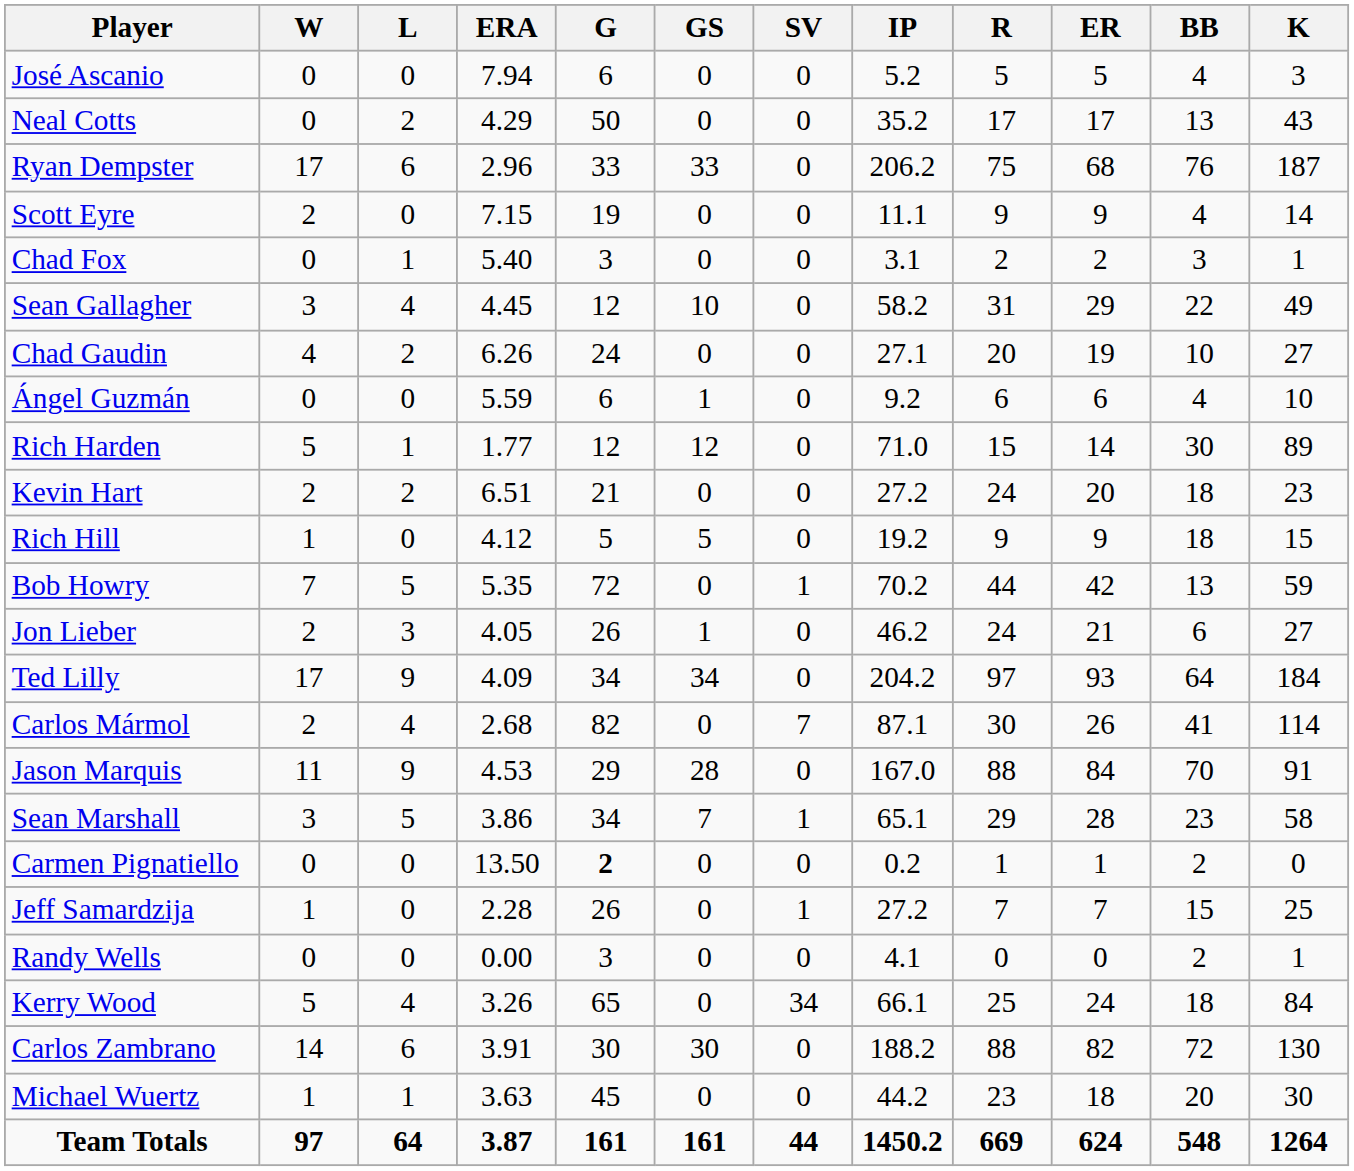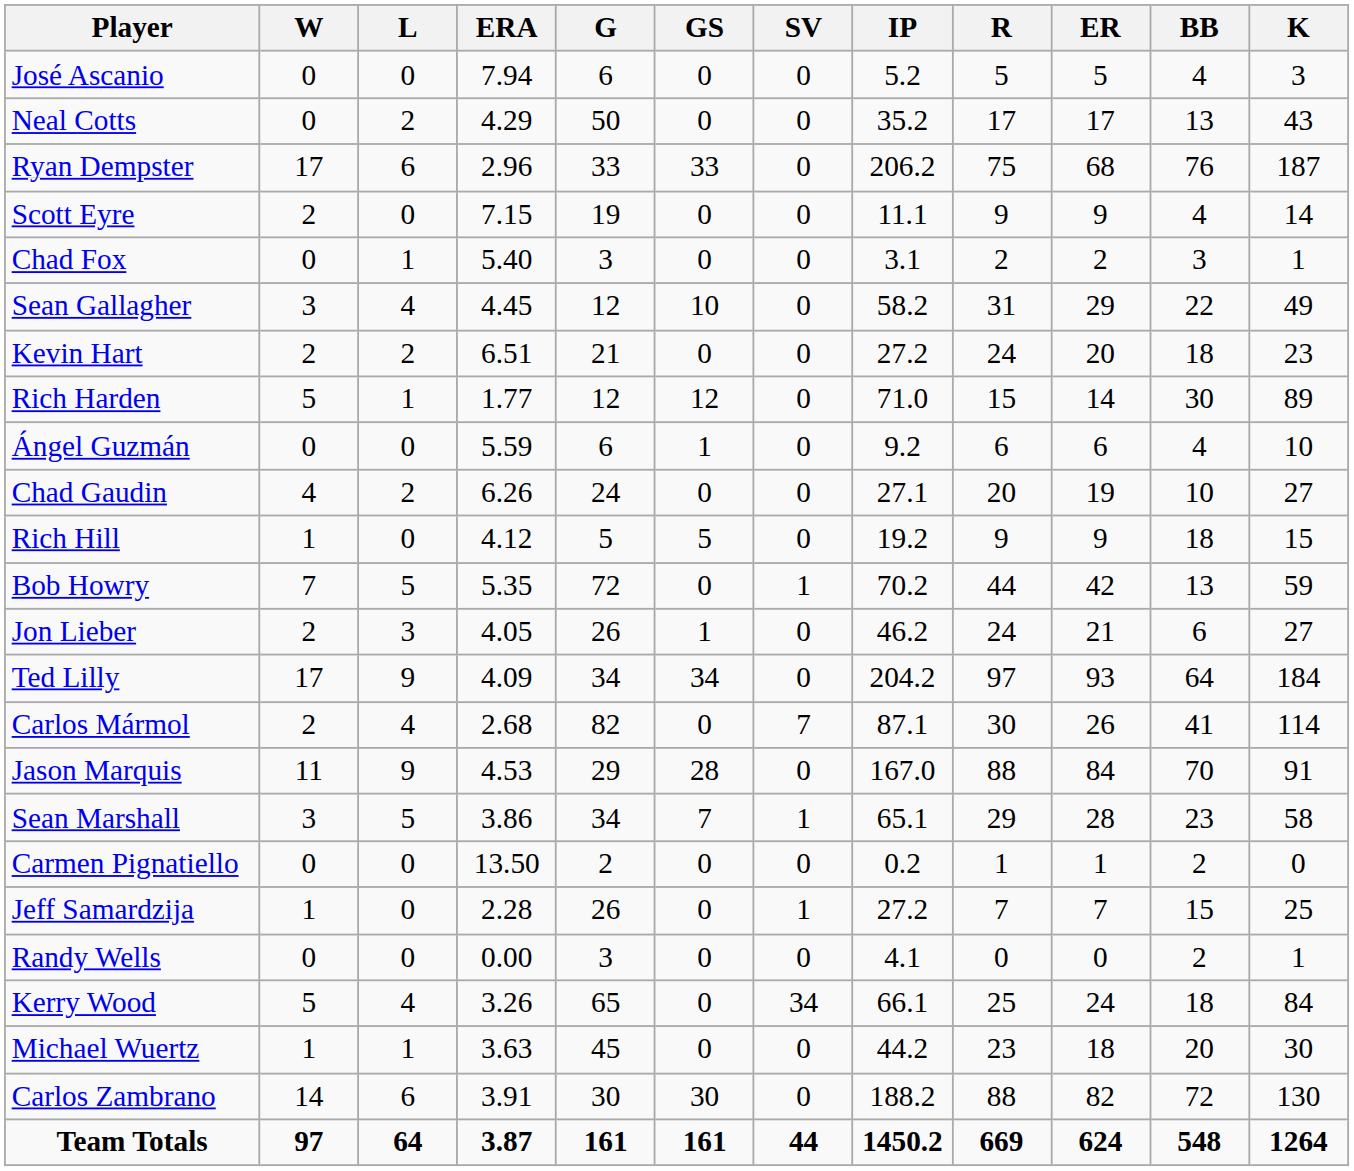rows swapped: Chad Gaudin <-> Kevin Hart
rows swapped: Ángel Guzmán <-> Rich Harden
Carmen Pignatiello | G: bold -> normal
rows swapped: Michael Wuertz <-> Carlos Zambrano
